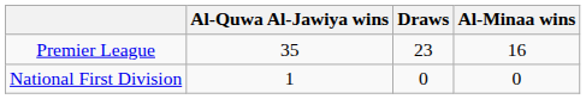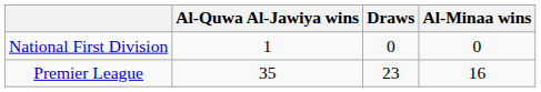rows swapped: Premier League <-> National First Division
